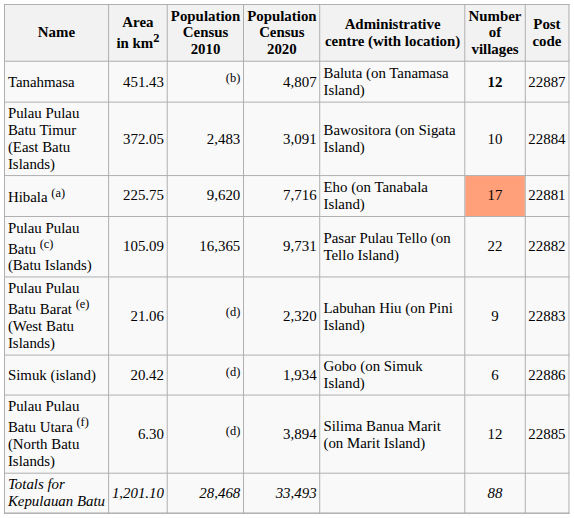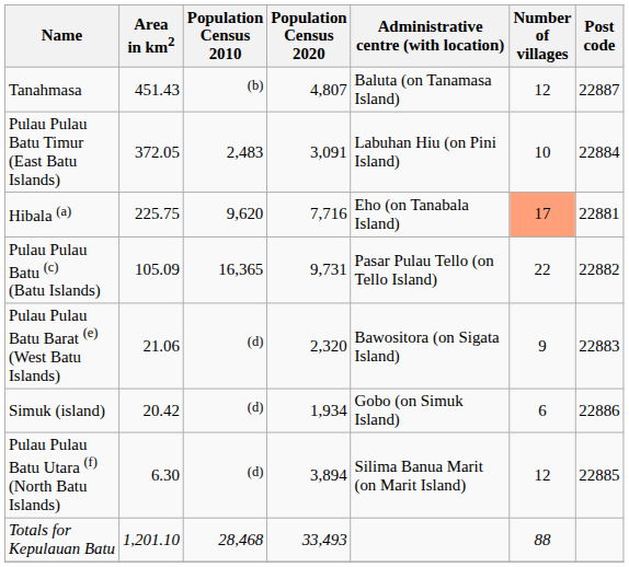Tanahmasa | Number of villages: bold -> normal
Pulau Pulau Batu Timur (East Batu Islands) | Administrative centre (with location): Bawositora (on Sigata Island) -> Labuhan Hiu (on Pini Island)
Pulau Pulau Batu Barat (e) (West Batu Islands) | Administrative centre (with location): Labuhan Hiu (on Pini Island) -> Bawositora (on Sigata Island)
